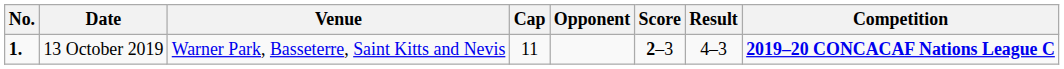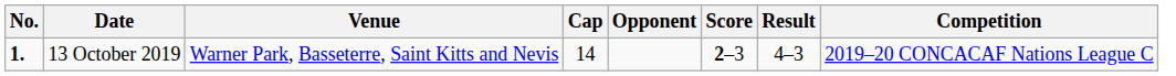13 October 2019 | Cap: 11 -> 14
13 October 2019 | Competition: bold -> normal
